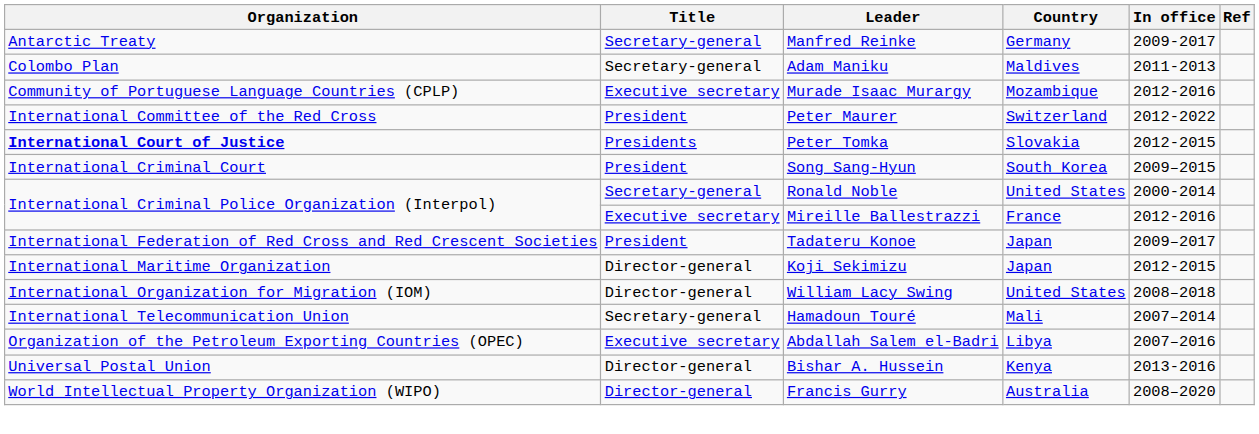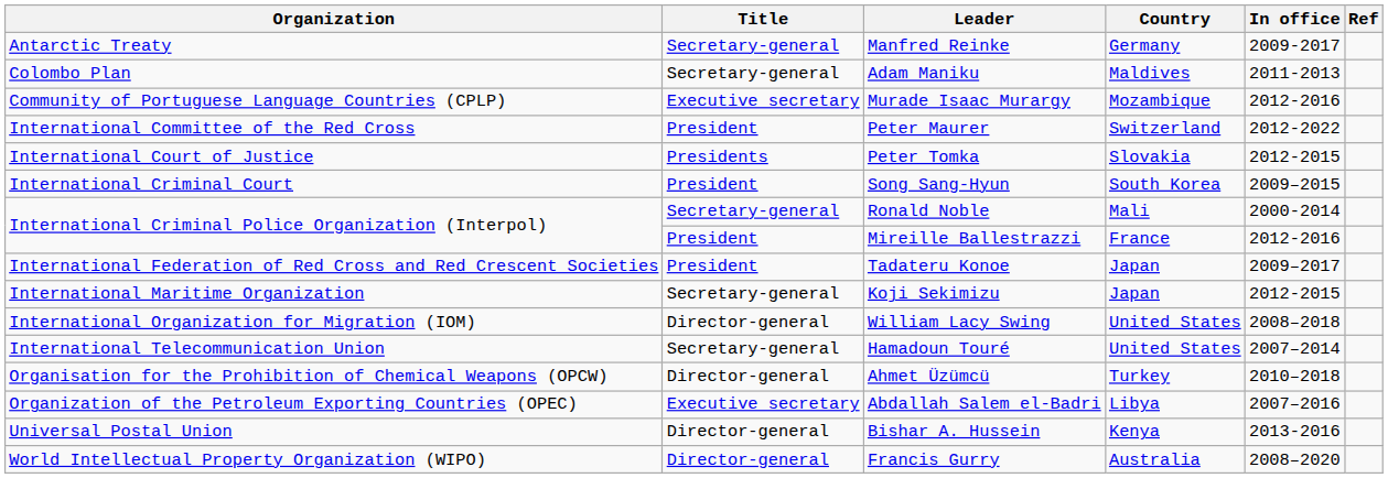Peter Tomka | Organization: bold -> normal
Ronald Noble | Country: United States -> Mali
Mireille Ballestrazzi | Title: Executive secretary -> President
Koji Sekimizu | Title: Director-general -> Secretary-general
Hamadoun Touré | Country: Mali -> United States
+ row: Organisation for the Prohibition of Chemical Weapons (OPCW) | Director-general | Ahmet Üzümcü | Turkey | 2010–2018
